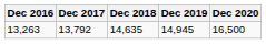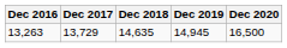13,263 | Dec 2017: 13,792 -> 13,729
